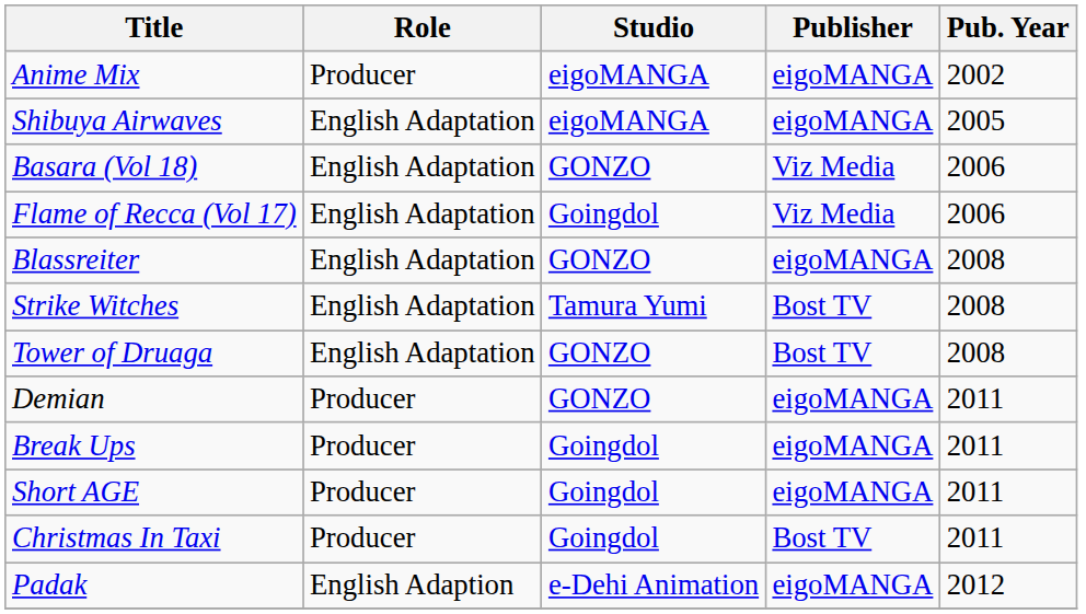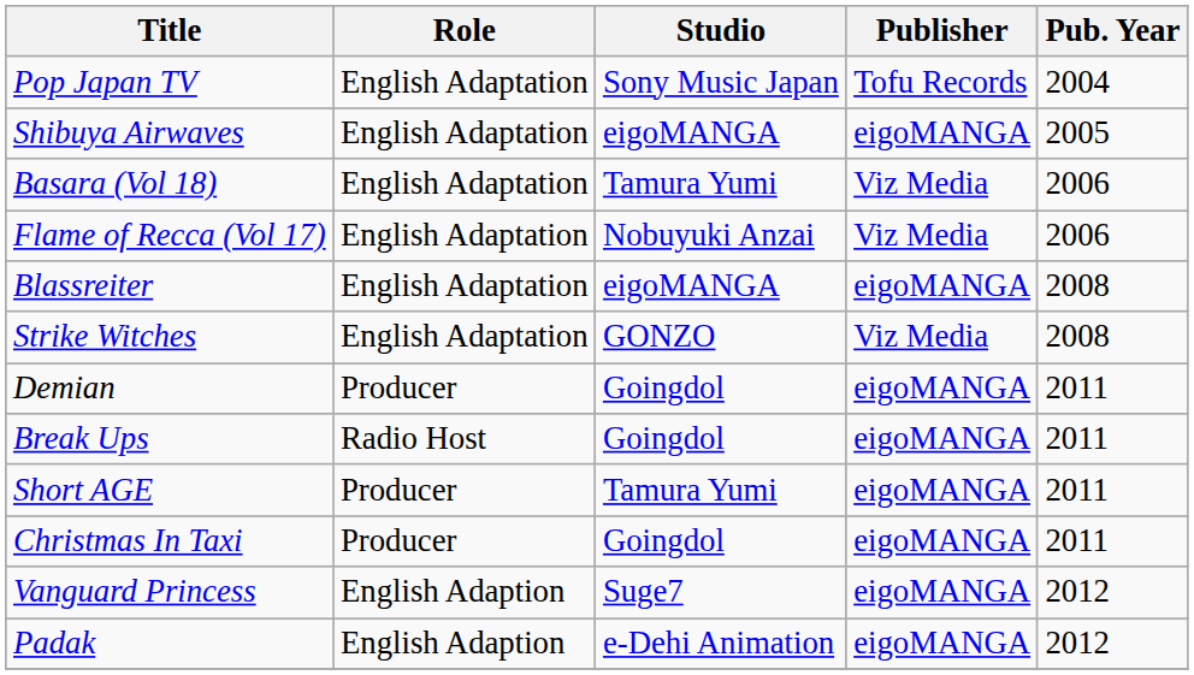- row: Anime Mix | Producer | eigoMANGA | eigoMANGA | 2002
+ row: Pop Japan TV | English Adaptation | Sony Music Japan | Tofu Records | 2004
Basara (Vol 18) | Studio: GONZO -> Tamura Yumi
Flame of Recca (Vol 17) | Studio: Goingdol -> Nobuyuki Anzai
Blassreiter | Studio: GONZO -> eigoMANGA
Strike Witches | Studio: Tamura Yumi -> GONZO
Strike Witches | Publisher: Bost TV -> Viz Media
- row: Tower of Druaga | English Adaptation | GONZO | Bost TV | 2008
Demian | Studio: GONZO -> Goingdol
Break Ups | Role: Producer -> Radio Host
Short AGE | Studio: Goingdol -> Tamura Yumi
Christmas In Taxi | Publisher: Bost TV -> eigoMANGA
+ row: Vanguard Princess | English Adaption | Suge7 | eigoMANGA | 2012
